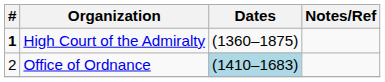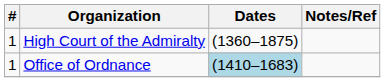High Court of the Admiralty | #: bold -> normal
Office of Ordnance | #: 2 -> 1
